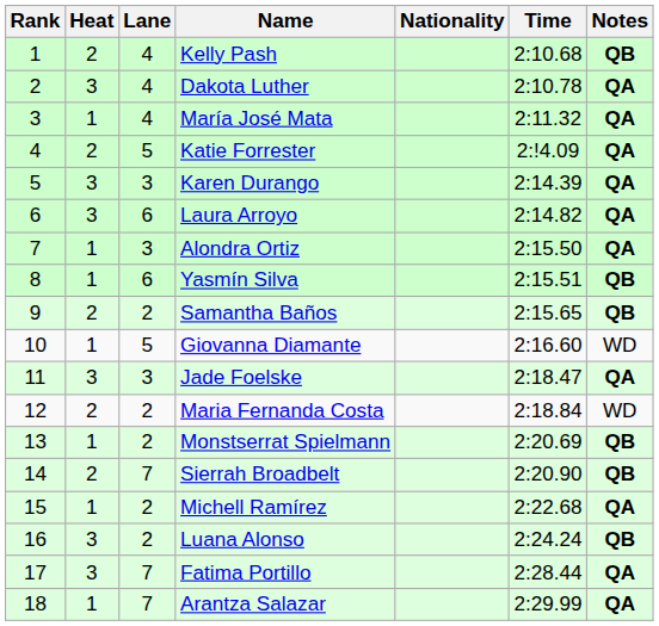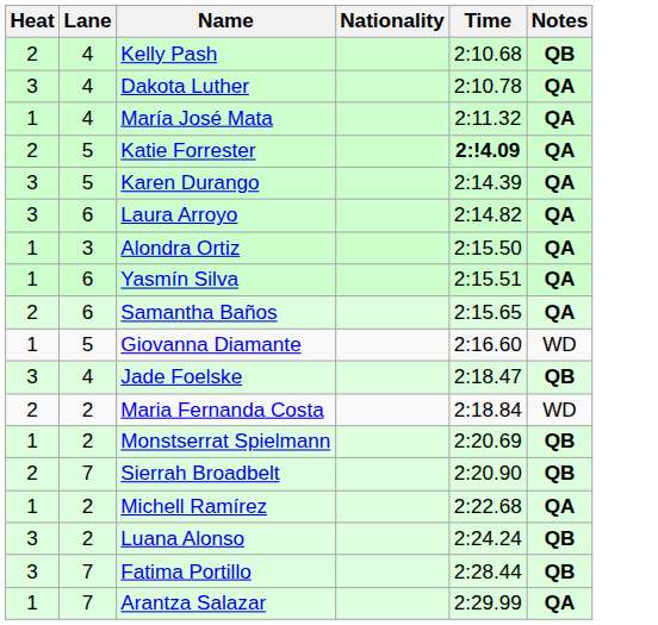- column: Rank | 1 | 2 | 3 | 4 | 5 | 6 | 7 | 8 | 9 | 10 | 11 | 12 | 13 | 14 | 15 | 16 | 17 | 18
Katie Forrester | Time: normal -> bold
Karen Durango | Lane: 3 -> 5
Yasmín Silva | Notes: QB -> QA
Samantha Baños | Lane: 2 -> 6
Samantha Baños | Notes: QB -> QA
Jade Foelske | Lane: 3 -> 4
Jade Foelske | Notes: QA -> QB
Fatima Portillo | Notes: QA -> QB
